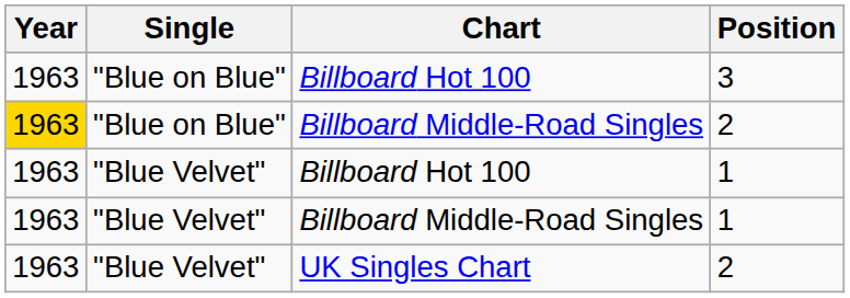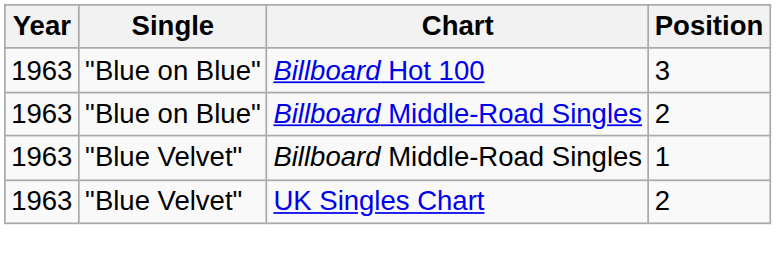Billboard Middle-Road Singles / 2 | Year: gold background -> no background
- row: 1963 | "Blue Velvet" | Billboard Hot 100 | 1
